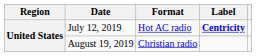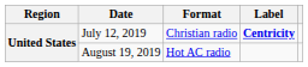July 12, 2019 | Format: Hot AC radio -> Christian radio
August 19, 2019 | Format: Christian radio -> Hot AC radio
